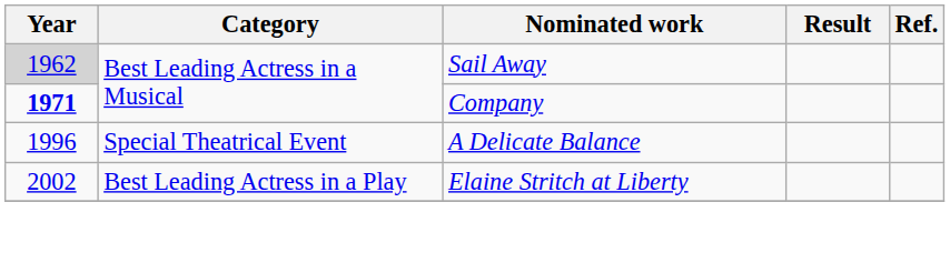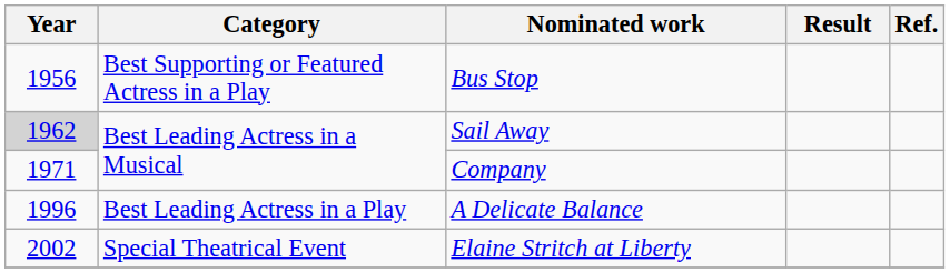+ row: 1956 | Best Supporting or Featured Actress in a Play | Bus Stop
Company | Year: bold -> normal
A Delicate Balance | Category: Special Theatrical Event -> Best Leading Actress in a Play
Elaine Stritch at Liberty | Category: Best Leading Actress in a Play -> Special Theatrical Event
